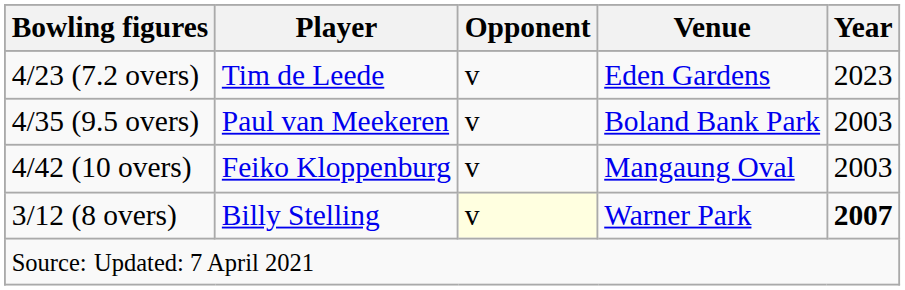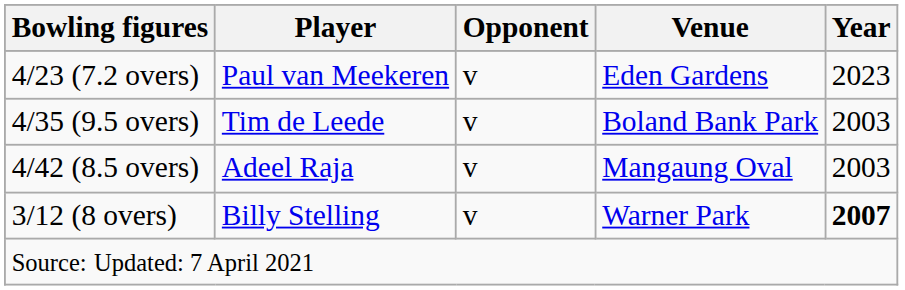4/23 (7.2 overs) | Player: Tim de Leede -> Paul van Meekeren
4/35 (9.5 overs) | Player: Paul van Meekeren -> Tim de Leede
- row: 4/42 (10 overs) | Feiko Kloppenburg | v | Mangaung Oval | 2003
+ row: 4/42 (8.5 overs) | Adeel Raja | v | Mangaung Oval | 2003
3/12 (8 overs) | Opponent: lightyellow background -> no background
